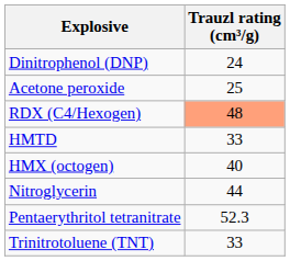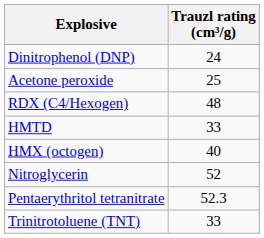RDX (C4/Hexogen) | Trauzl rating (cm³/g): lightsalmon background -> no background
Nitroglycerin | Trauzl rating (cm³/g): 44 -> 52
